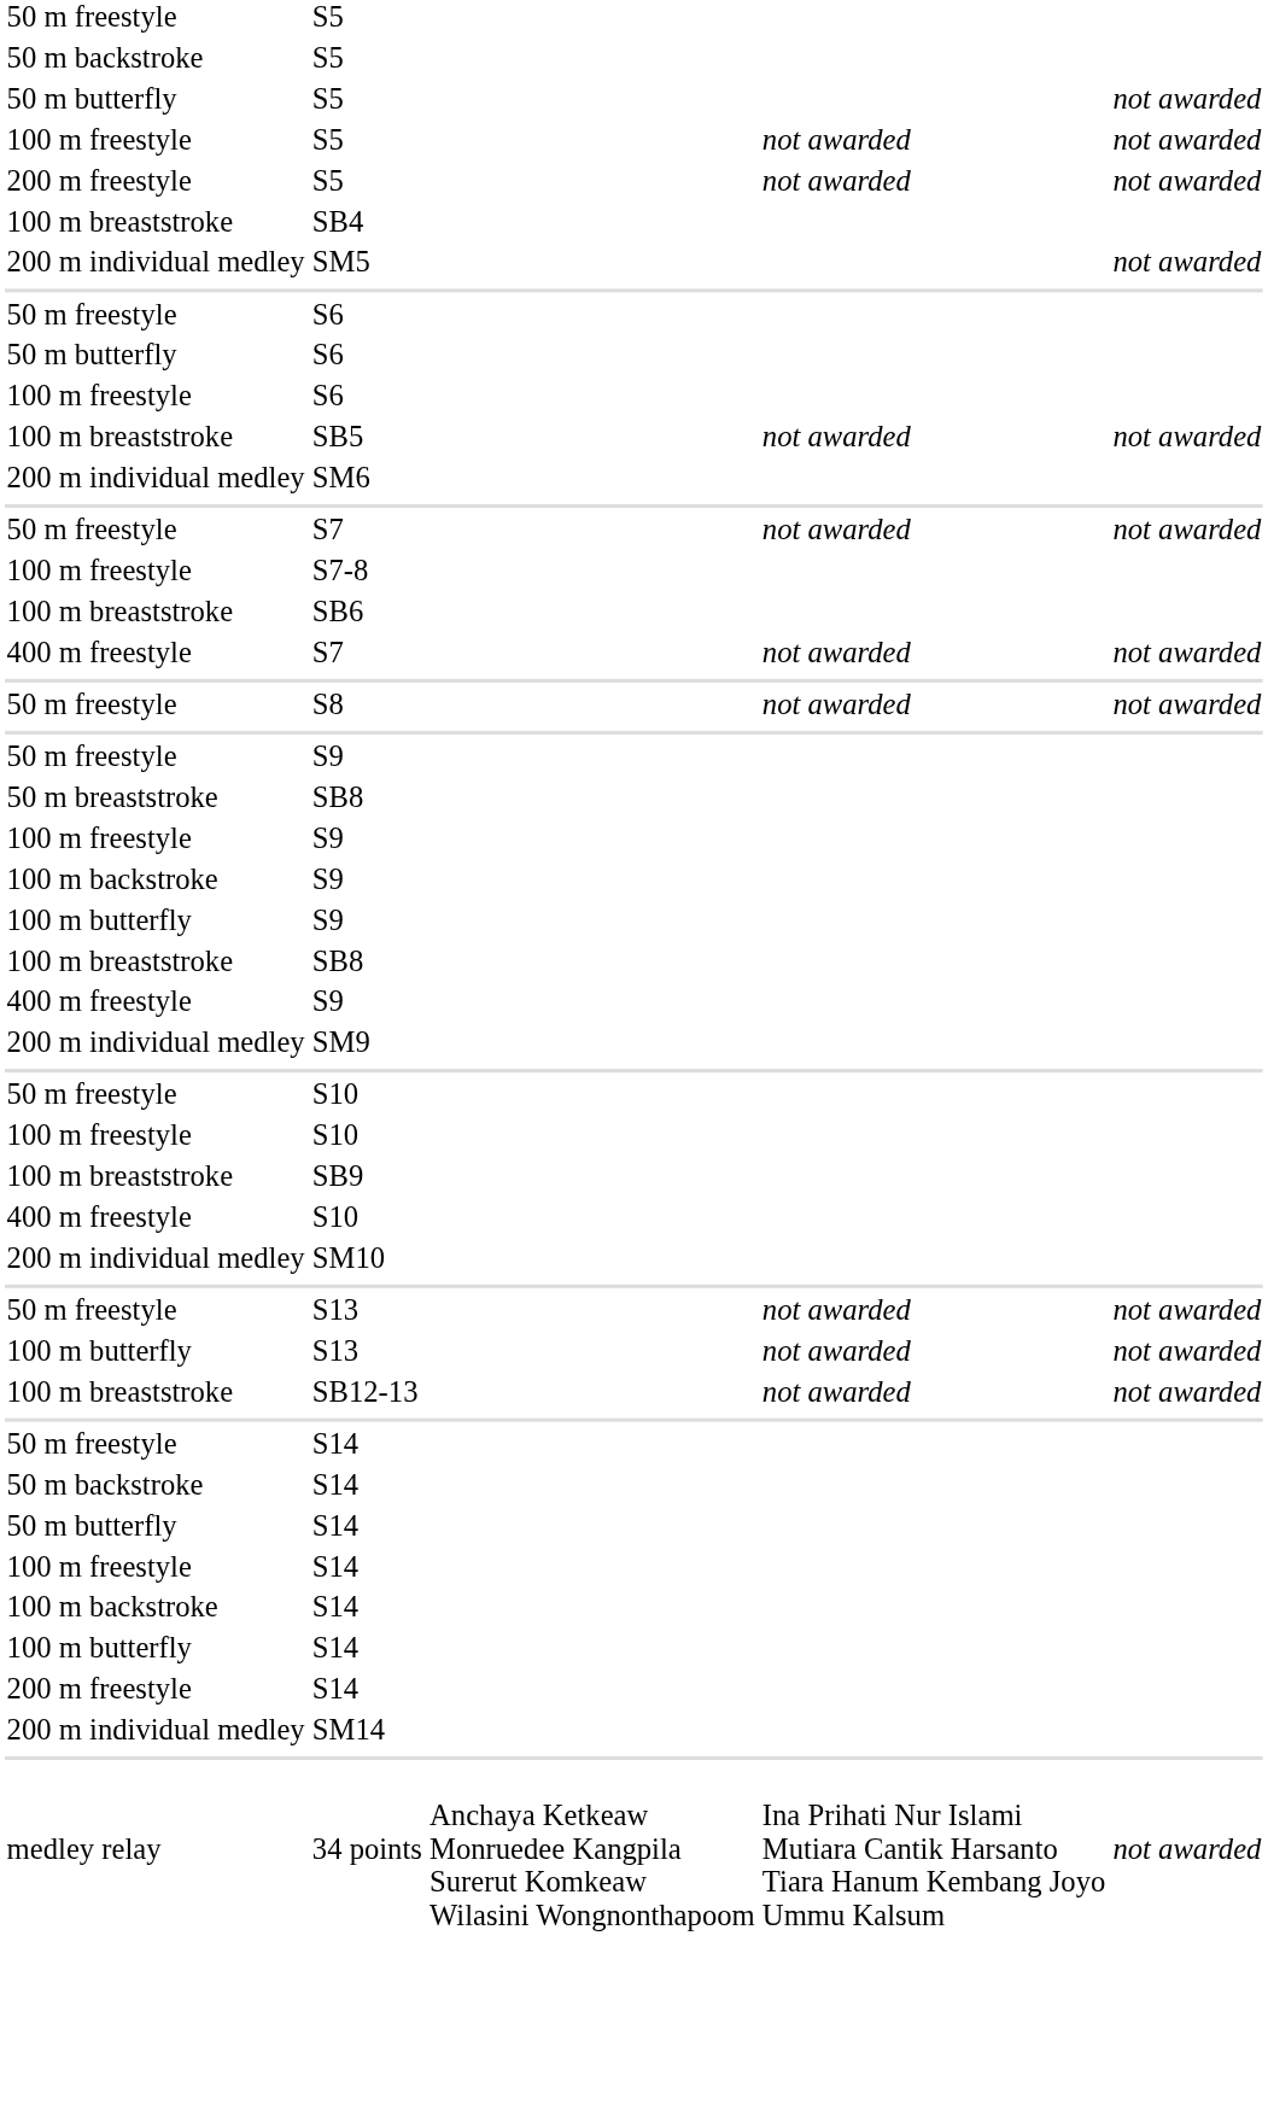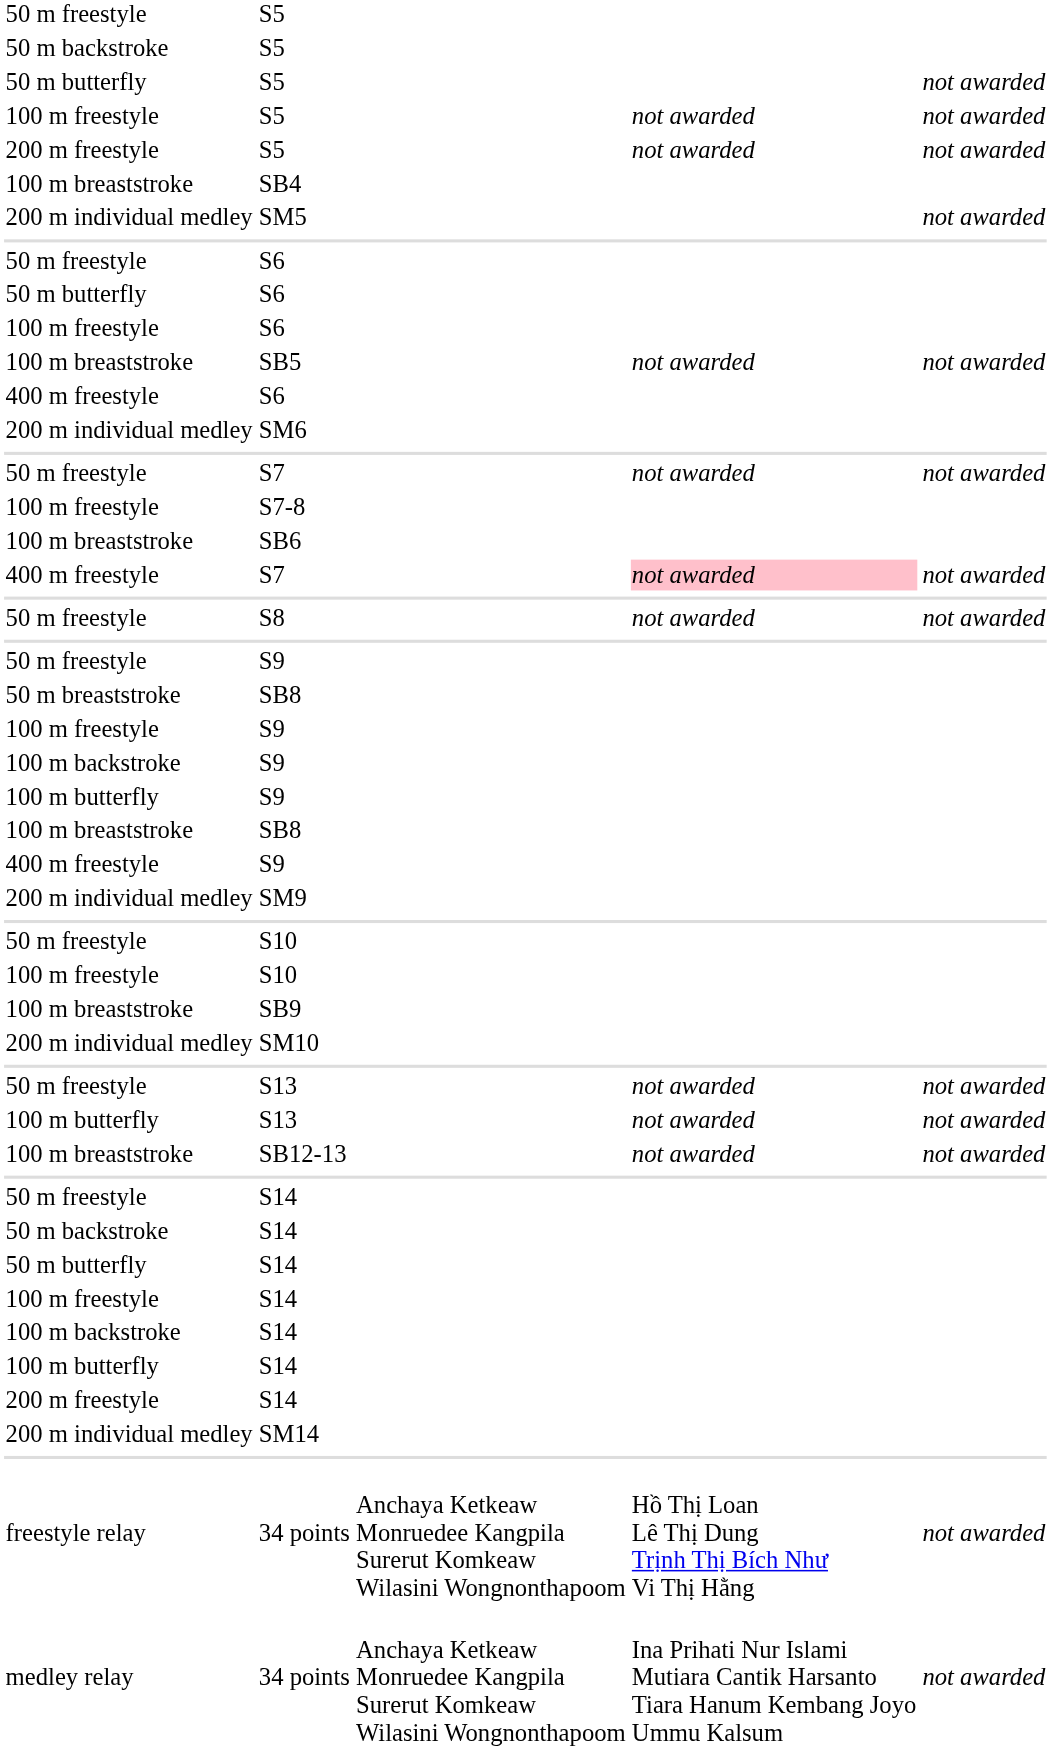+ row: 400 m freestyle | S6
400 m freestyle / S7 | column 4: no background -> pink background
- row: 400 m freestyle | S10
+ row: freestyle relay | 34 points | Anchaya Ketkeaw Monruedee Kangpila Surerut Komkeaw Wilasini Wongnonthapoom | Hồ Thị Loan Lê Thị Dung Trịnh Thị Bích Như Vi Thị Hằng | not awarded
